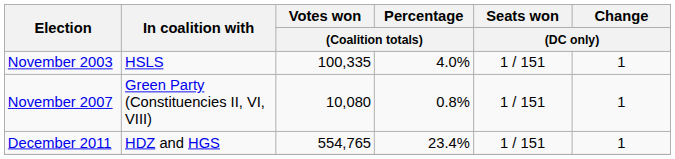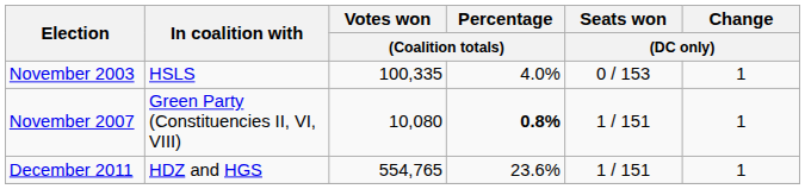November 2003 | Seats won / (DC only): 1 / 151 -> 0 / 153
November 2007 | Percentage / (Coalition totals): normal -> bold
December 2011 | Percentage / (Coalition totals): 23.4% -> 23.6%
